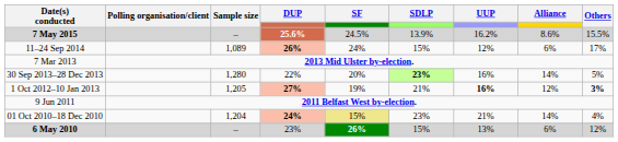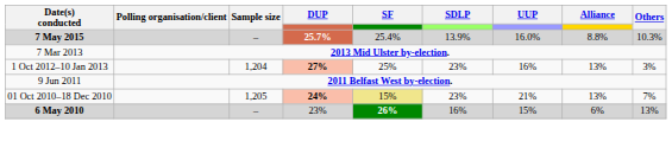7 May 2015 | DUP: 25.6% -> 25.7%
7 May 2015 | SF: 24.5% -> 25.4%
7 May 2015 | UUP: 16.2% -> 16.0%
7 May 2015 | Alliance: 8.6% -> 8.8%
7 May 2015 | Others: 15.5% -> 10.3%
- row: 11–24 Sep 2014 | 1,089 | 26% | 24% | 15% | 12% | 6% | 17%
- row: 30 Sep 2013–28 Dec 2013 | 1,280 | 22% | 20% | 23% | 16% | 14% | 5%
1 Oct 2012–10 Jan 2013 | Sample size: 1,205 -> 1,204
1 Oct 2012–10 Jan 2013 | SF: 19% -> 25%
1 Oct 2012–10 Jan 2013 | SDLP: 21% -> 23%
1 Oct 2012–10 Jan 2013 | UUP: bold -> normal
1 Oct 2012–10 Jan 2013 | Alliance: 12% -> 13%
1 Oct 2012–10 Jan 2013 | Others: bold -> normal
01 Oct 2010–18 Dec 2010 | Sample size: 1,204 -> 1,205
01 Oct 2010–18 Dec 2010 | Alliance: 14% -> 13%
01 Oct 2010–18 Dec 2010 | Others: 4% -> 7%
6 May 2010 | SDLP: 15% -> 16%
6 May 2010 | UUP: 13% -> 15%
6 May 2010 | Others: 12% -> 13%
